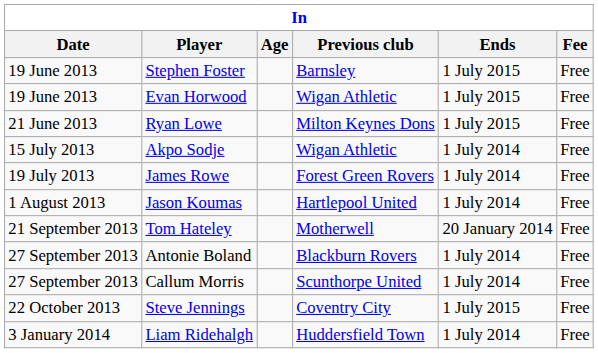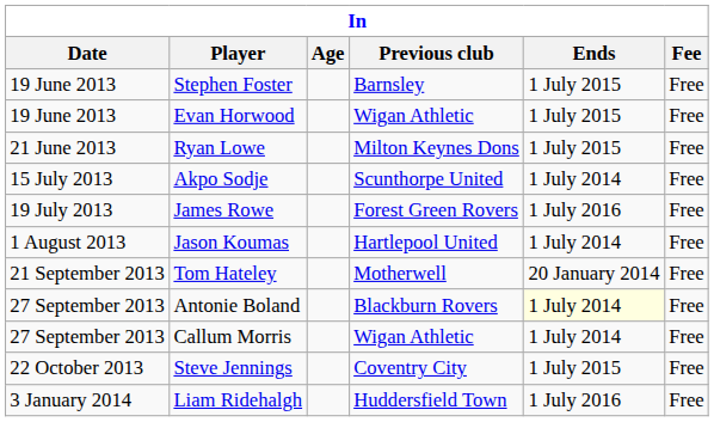Akpo Sodje | Previous club: Wigan Athletic -> Scunthorpe United
James Rowe | Ends: 1 July 2014 -> 1 July 2016
Antonie Boland | Ends: no background -> lightyellow background
Callum Morris | Previous club: Scunthorpe United -> Wigan Athletic
Liam Ridehalgh | Ends: 1 July 2014 -> 1 July 2016
